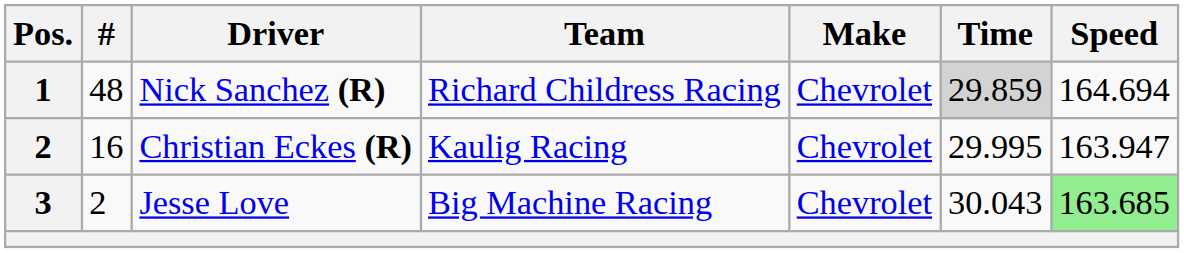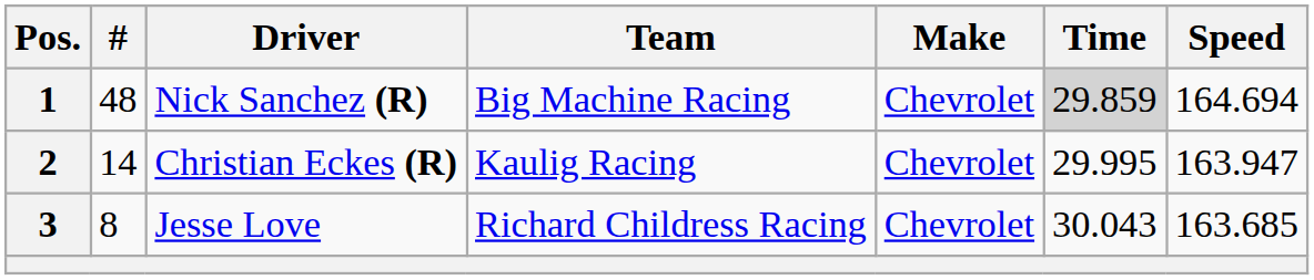Nick Sanchez (R) | Team: Richard Childress Racing -> Big Machine Racing
Christian Eckes (R) | #: 16 -> 14
Jesse Love | #: 2 -> 8
Jesse Love | Team: Big Machine Racing -> Richard Childress Racing
Jesse Love | Speed: lightgreen background -> no background
